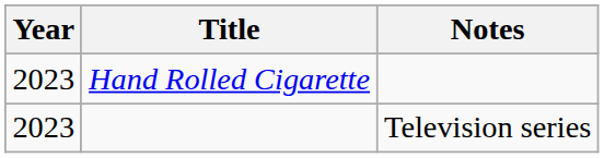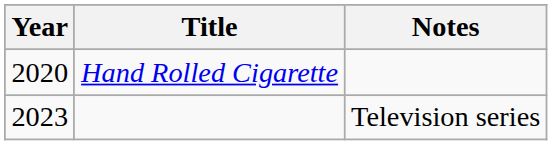Hand Rolled Cigarette | Year: 2023 -> 2020
